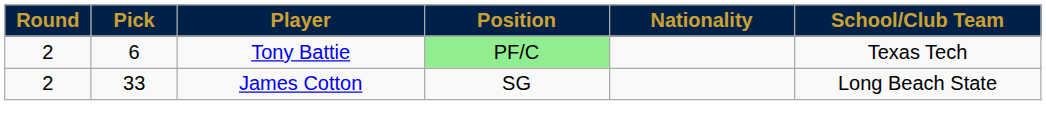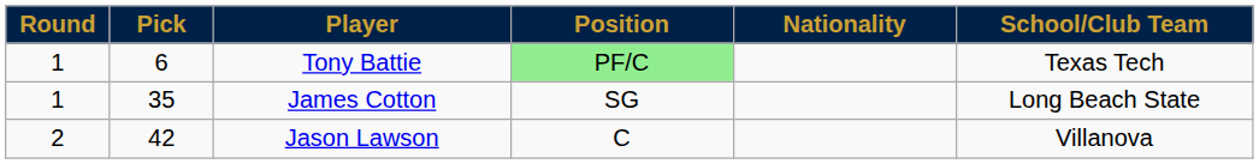Tony Battie | Round: 2 -> 1
James Cotton | Round: 2 -> 1
James Cotton | Pick: 33 -> 35
+ row: 2 | 42 | Jason Lawson | C | Villanova
